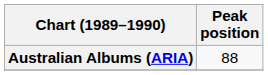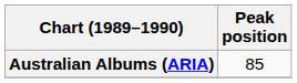Australian Albums (ARIA) | Peak position: 88 -> 85
